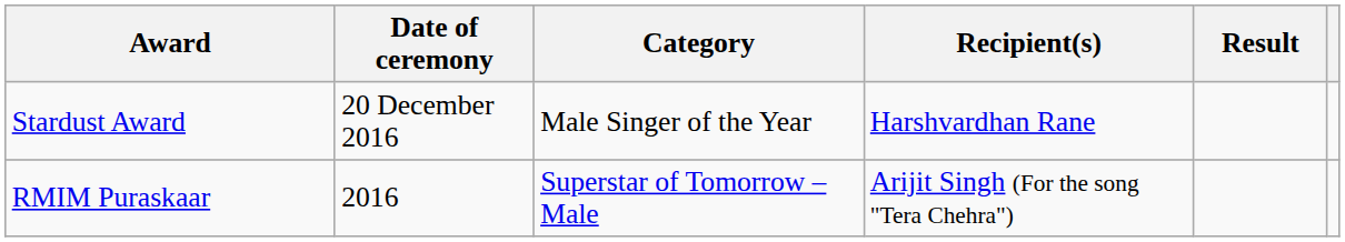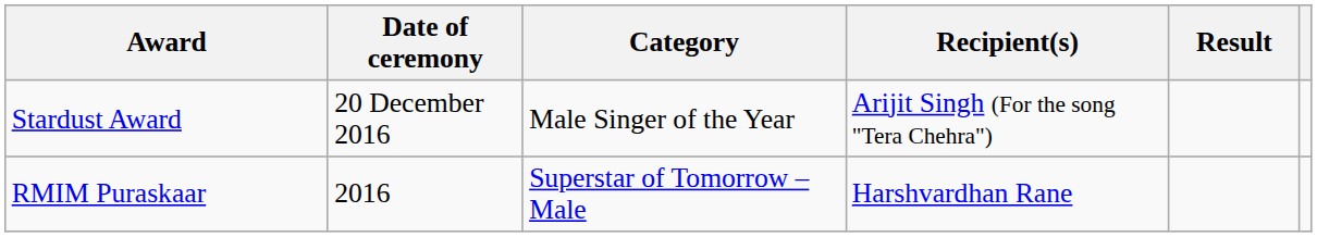Stardust Award | Recipient(s): Harshvardhan Rane -> Arijit Singh (For the song "Tera Chehra")
RMIM Puraskaar | Recipient(s): Arijit Singh (For the song "Tera Chehra") -> Harshvardhan Rane
